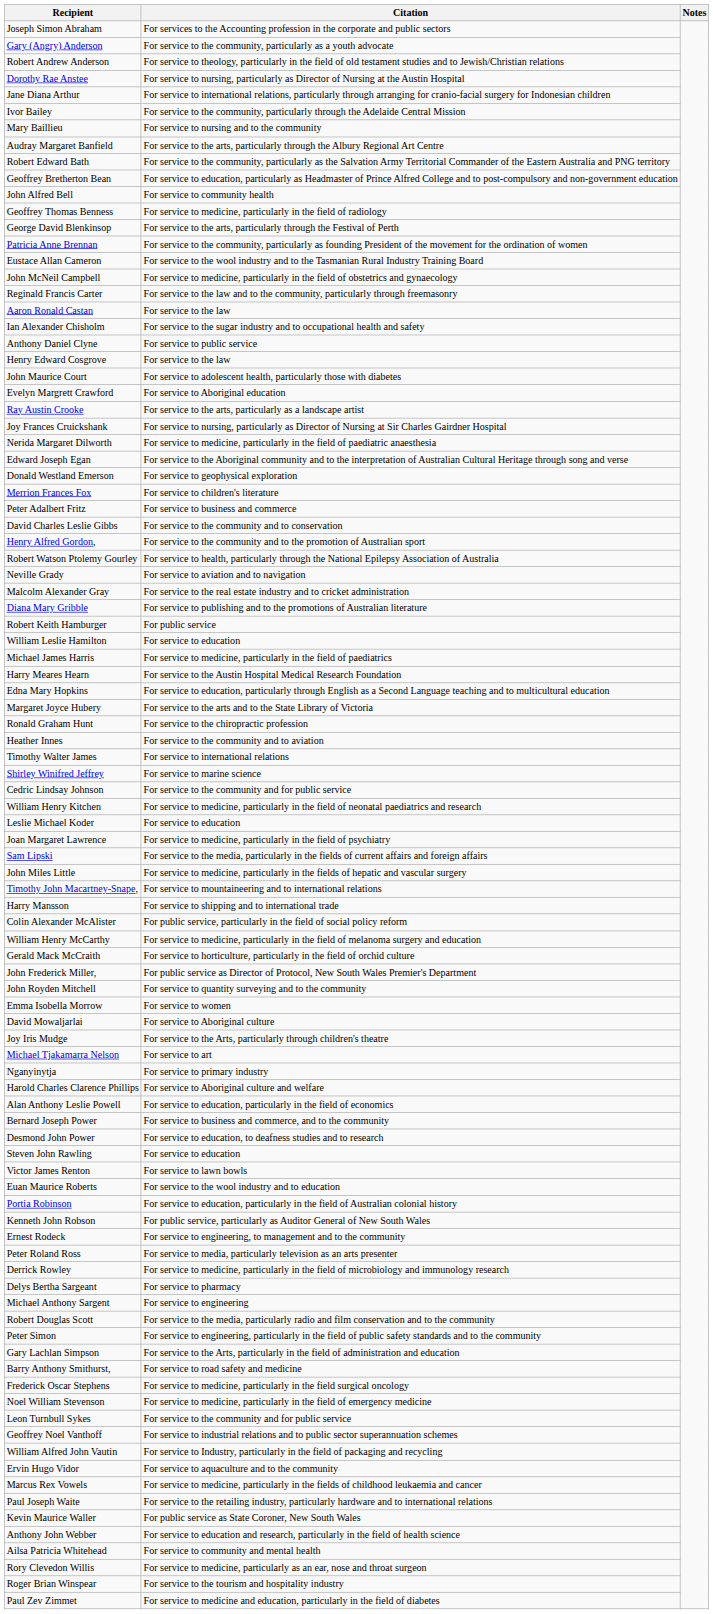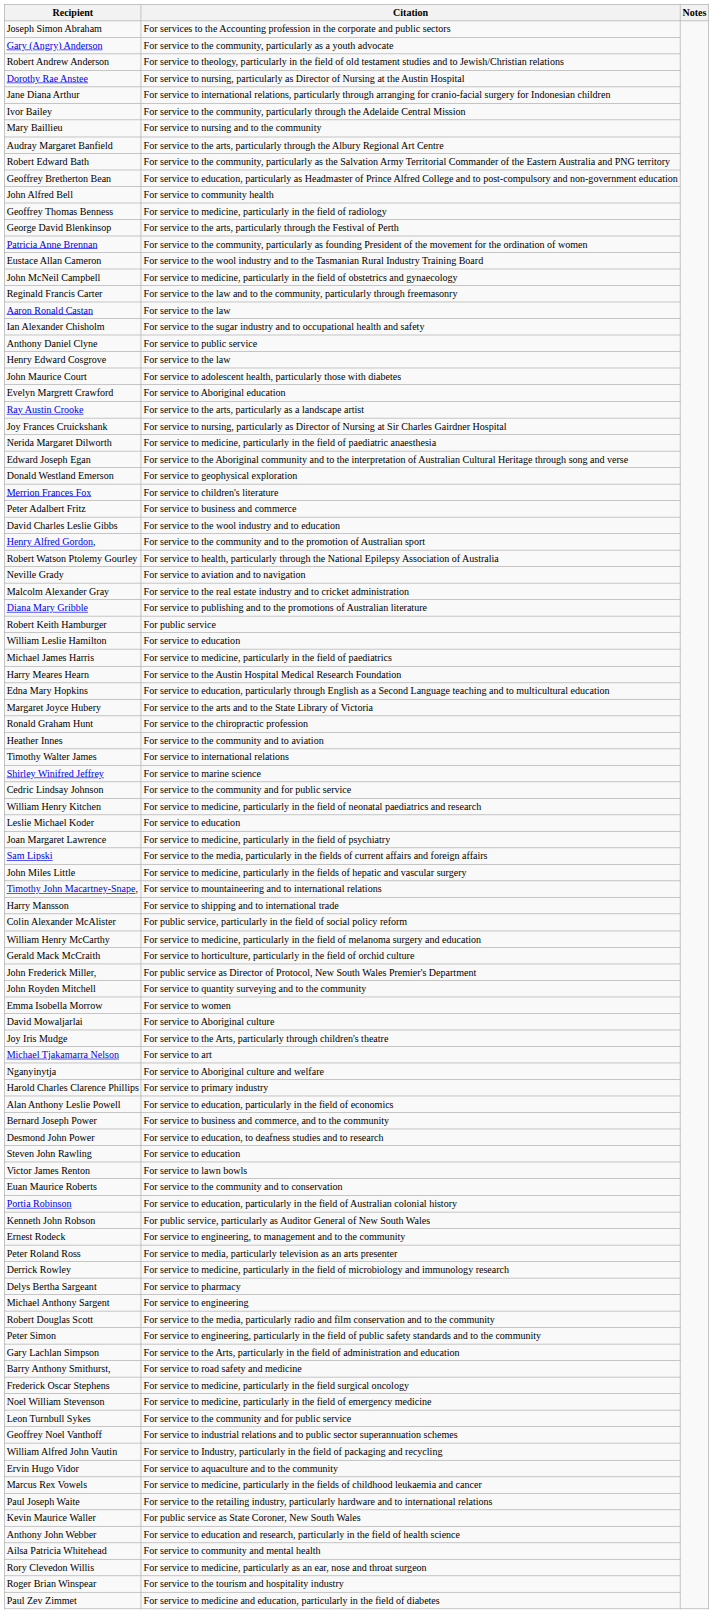David Charles Leslie Gibbs | Citation: For service to the community and to conservation -> For service to the wool industry and to education
Nganyinytja | Citation: For service to primary industry -> For service to Aboriginal culture and welfare
Harold Charles Clarence Phillips | Citation: For service to Aboriginal culture and welfare -> For service to primary industry
Euan Maurice Roberts | Citation: For service to the wool industry and to education -> For service to the community and to conservation
